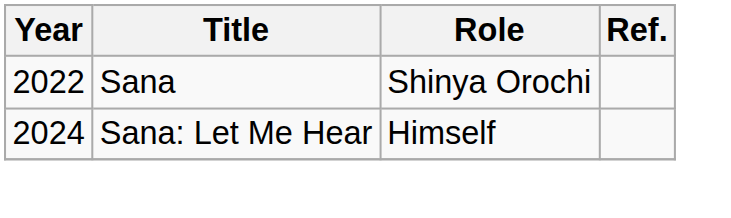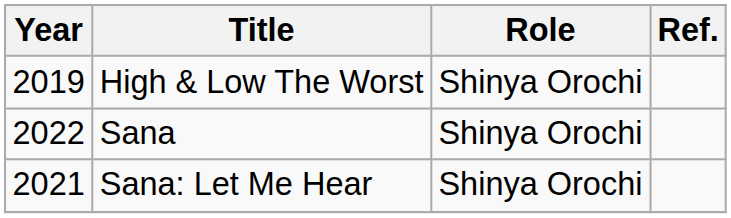+ row: 2019 | High & Low The Worst | Shinya Orochi
Sana: Let Me Hear | Year: 2024 -> 2021
Sana: Let Me Hear | Role: Himself -> Shinya Orochi
